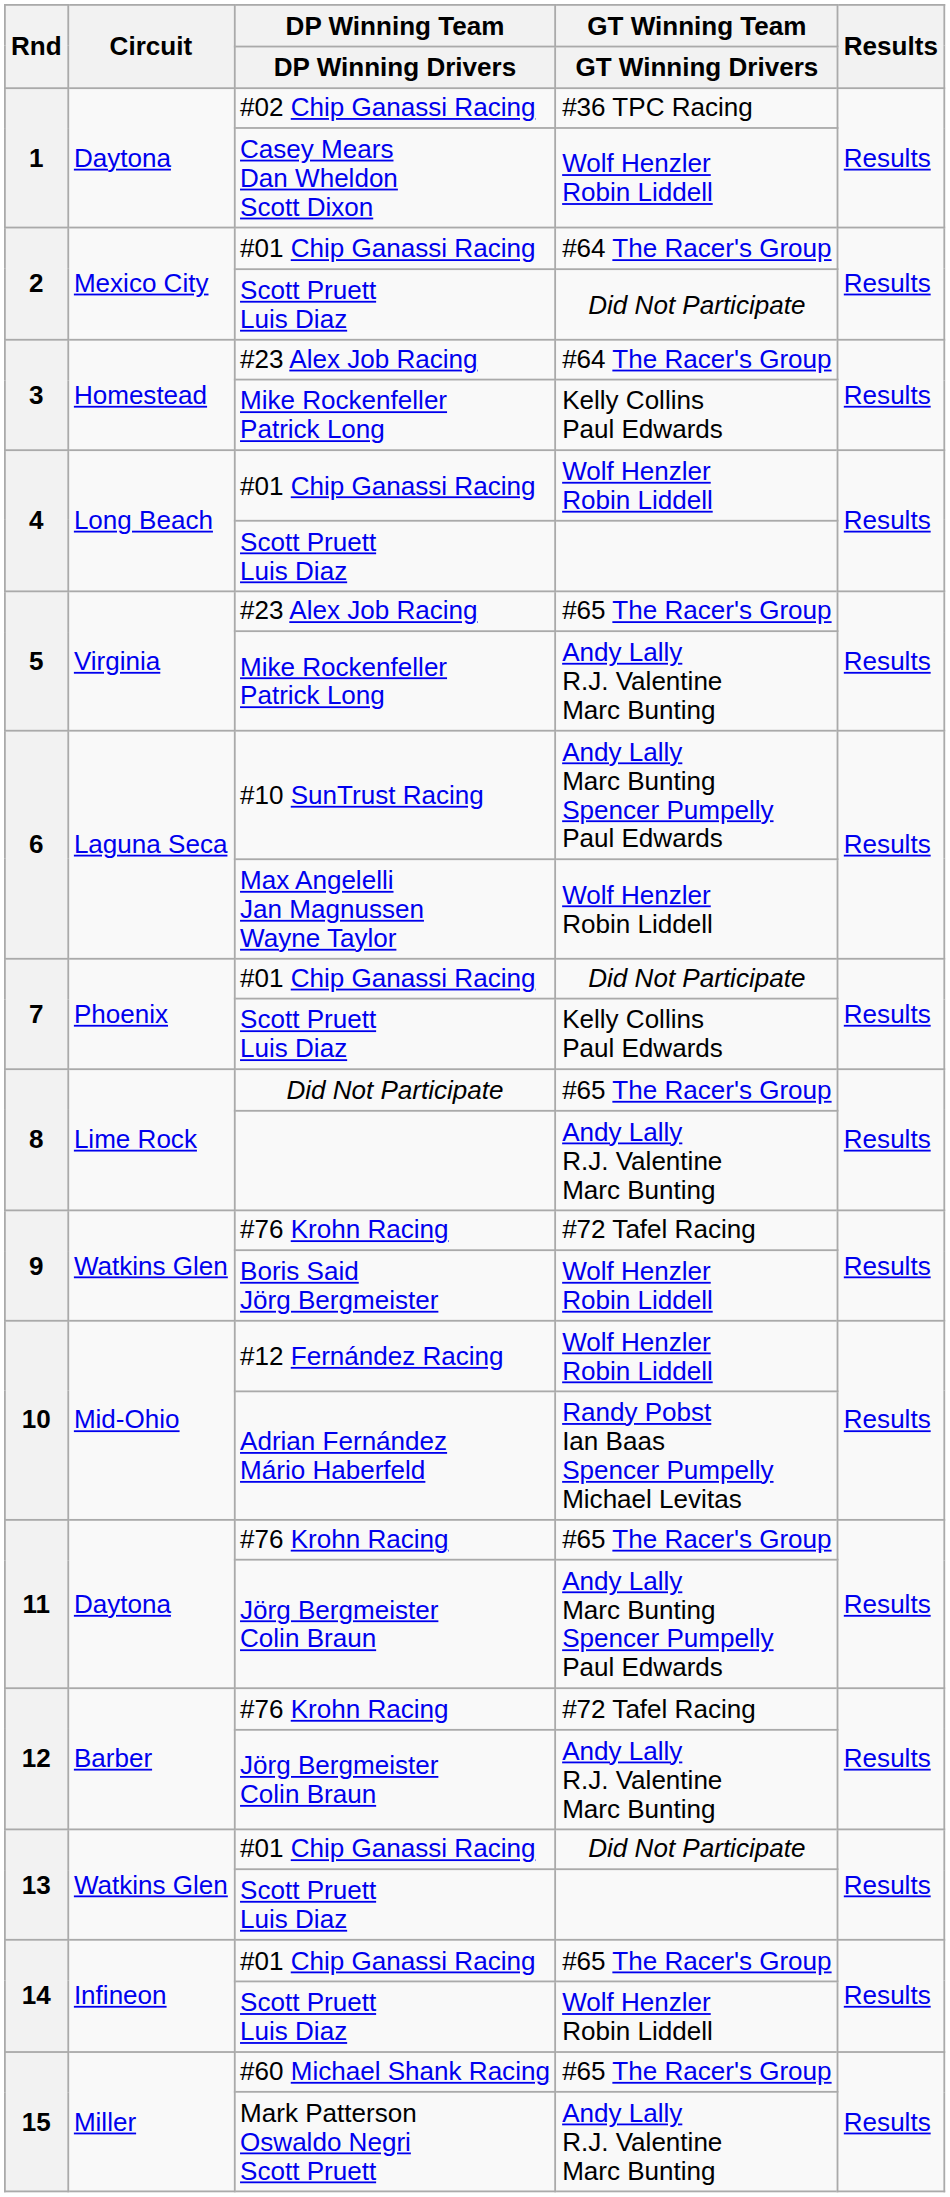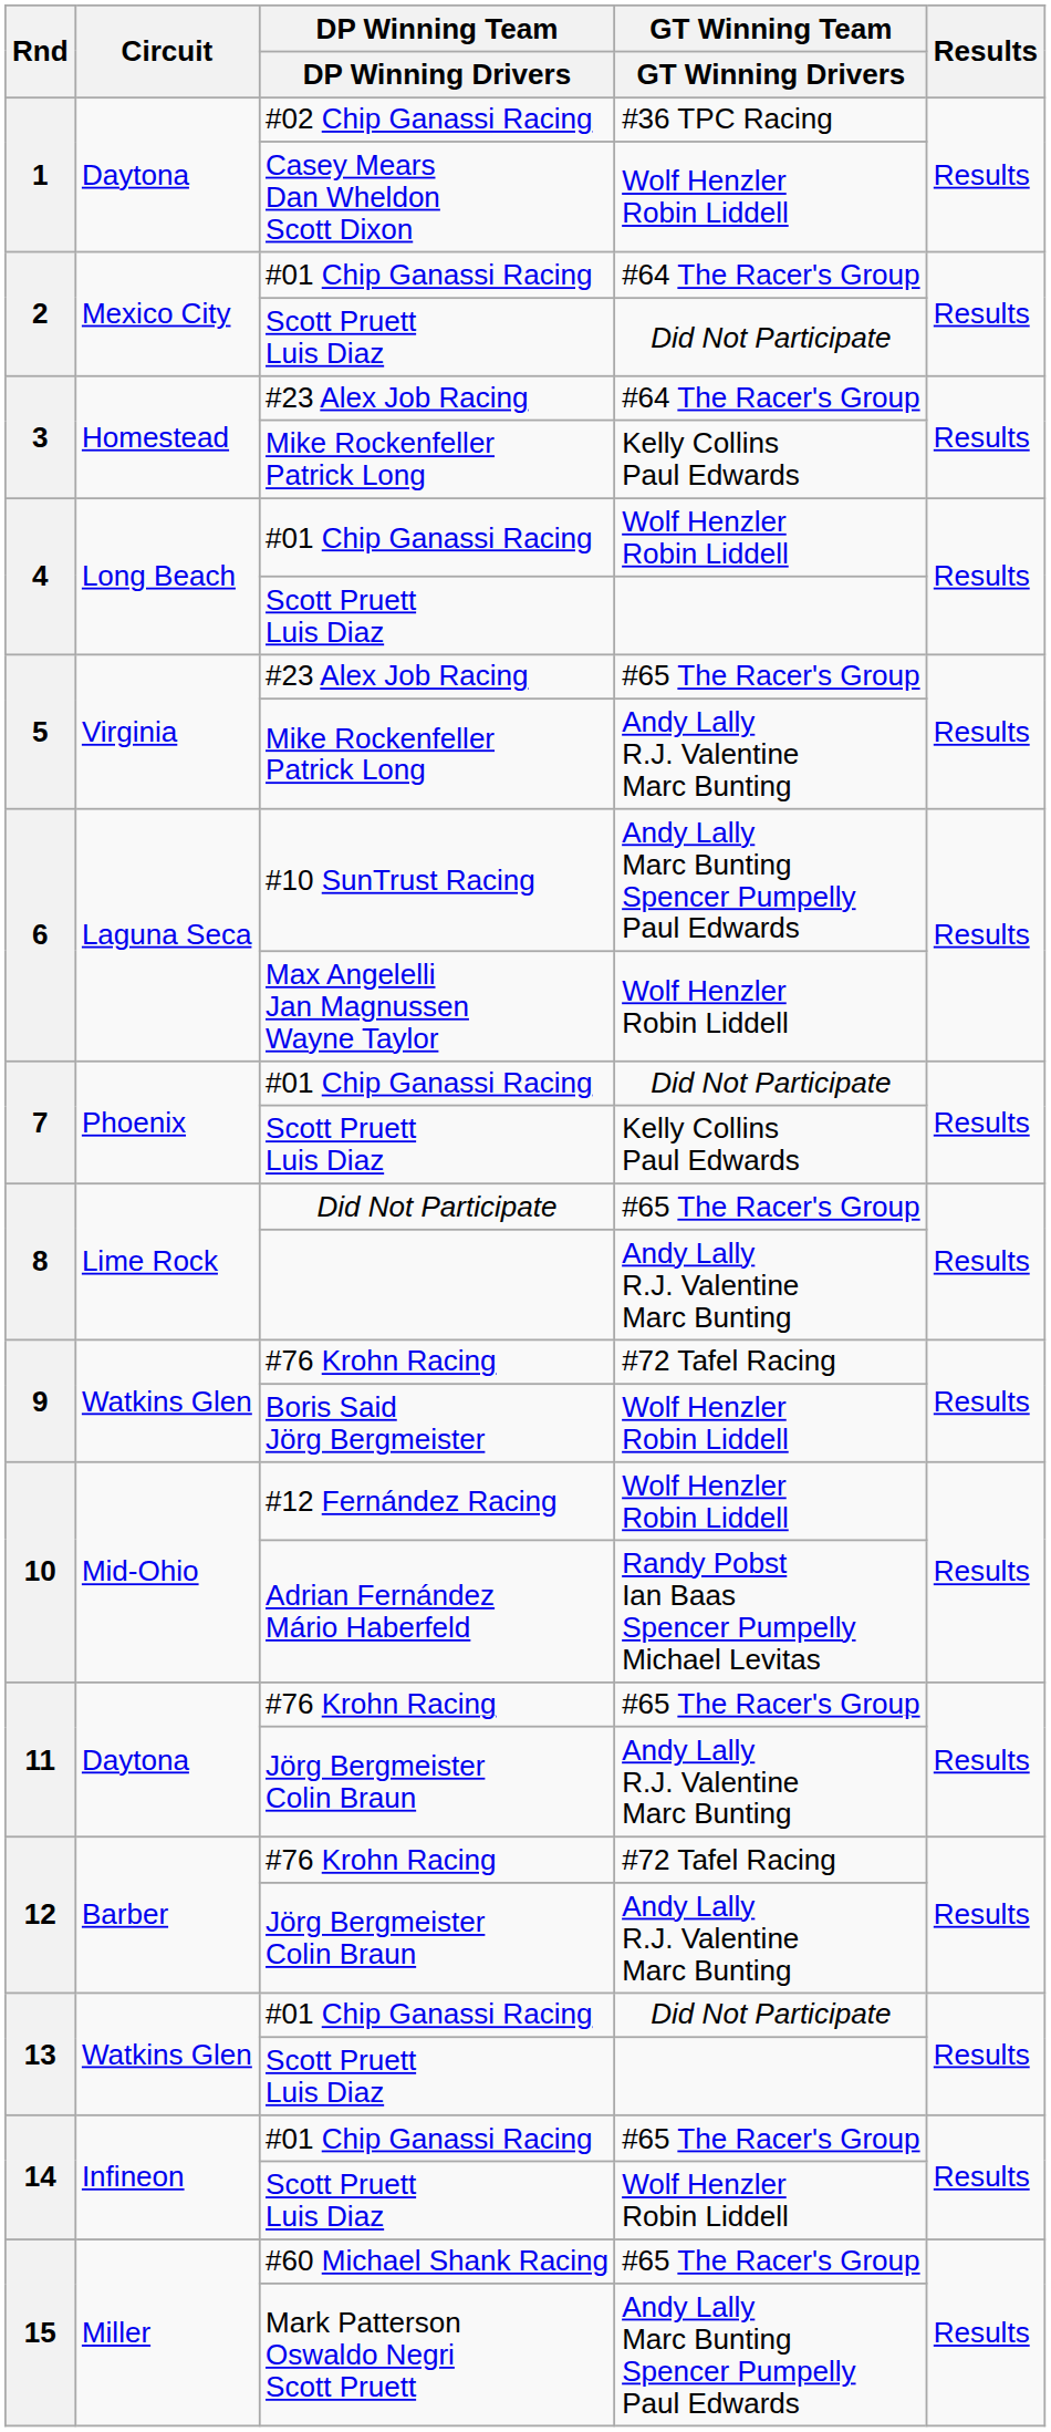11 / Jörg Bergmeister Colin Braun | GT Winning Team / GT Winning Drivers: Andy Lally Marc Bunting Spencer Pumpelly Paul Edwards -> Andy Lally R.J. Valentine Marc Bunting
Mark Patterson Oswaldo Negri Scott Pruett | GT Winning Team / GT Winning Drivers: Andy Lally R.J. Valentine Marc Bunting -> Andy Lally Marc Bunting Spencer Pumpelly Paul Edwards
